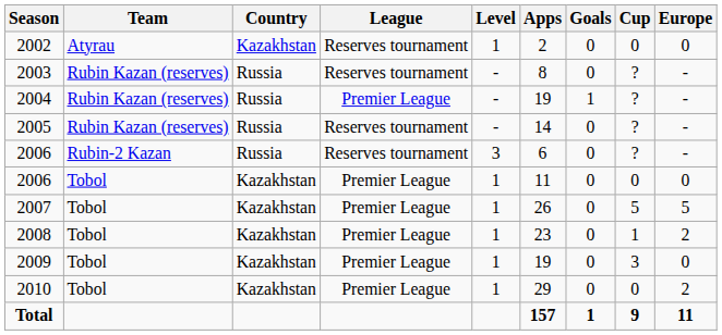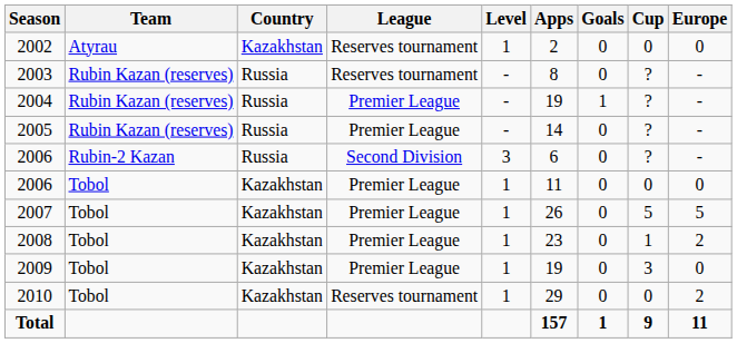2005 | League: Reserves tournament -> Premier League
2006 / Rubin-2 Kazan | League: Reserves tournament -> Second Division
2010 | League: Premier League -> Reserves tournament
